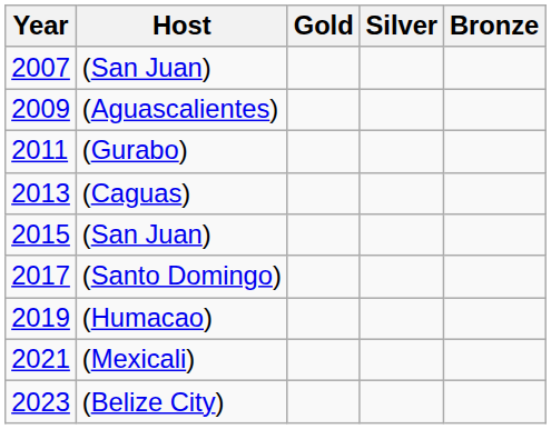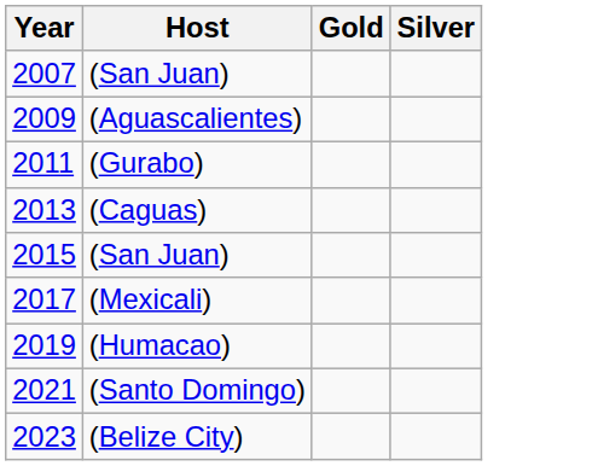- column: Bronze
2017 | Host: (Santo Domingo) -> (Mexicali)
2021 | Host: (Mexicali) -> (Santo Domingo)
